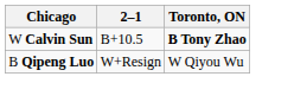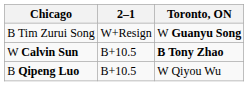+ row: B Tim Zurui Song | W+Resign | W Guanyu Song
B Qipeng Luo | 2–1: W+Resign -> B+10.5
